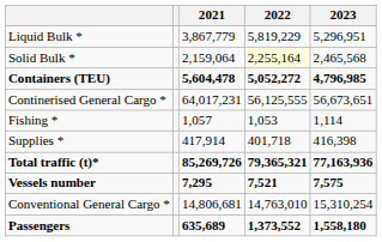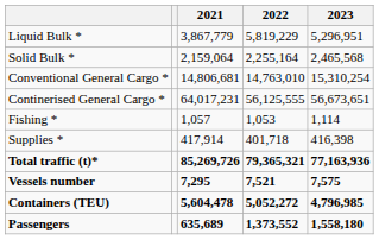Solid Bulk * | 2022: lightyellow background -> no background
rows swapped: Conventional General Cargo * <-> Containers (TEU)
